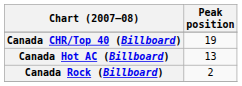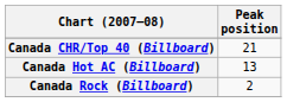Canada CHR/Top 40 (Billboard) | Peak position: 19 -> 21
